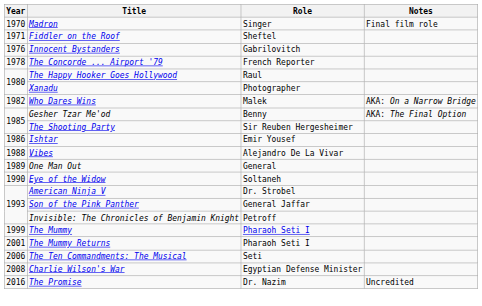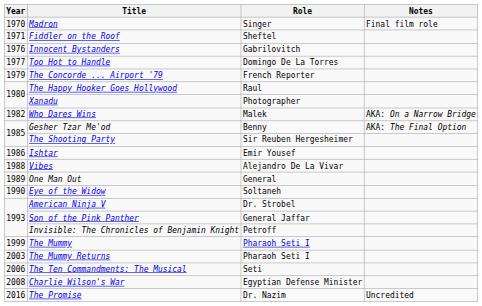+ row: 1977 | Too Hot to Handle | Domingo De La Torres
The Concorde ... Airport '79 | Year: 1978 -> 1979
The Mummy Returns | Year: 2001 -> 2003
